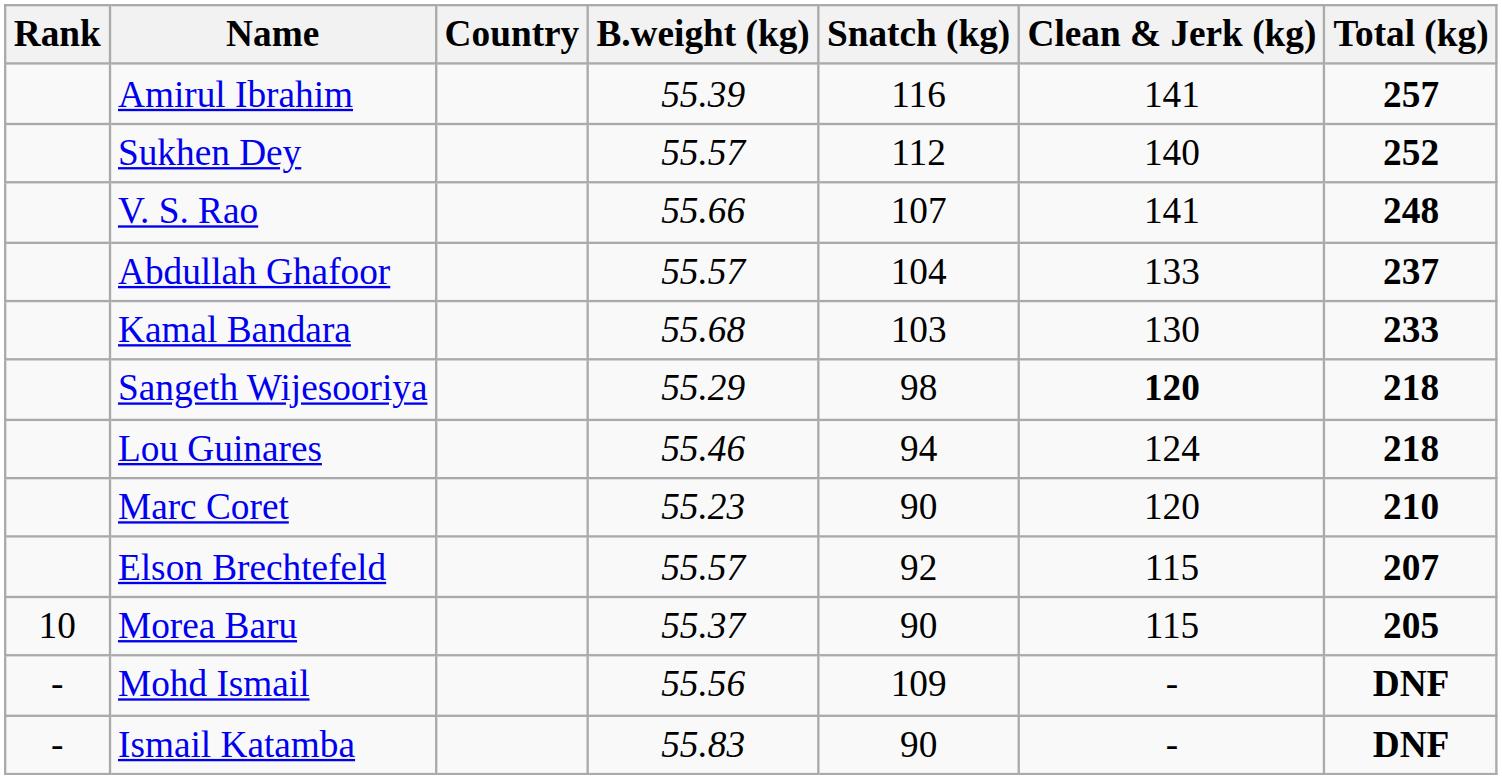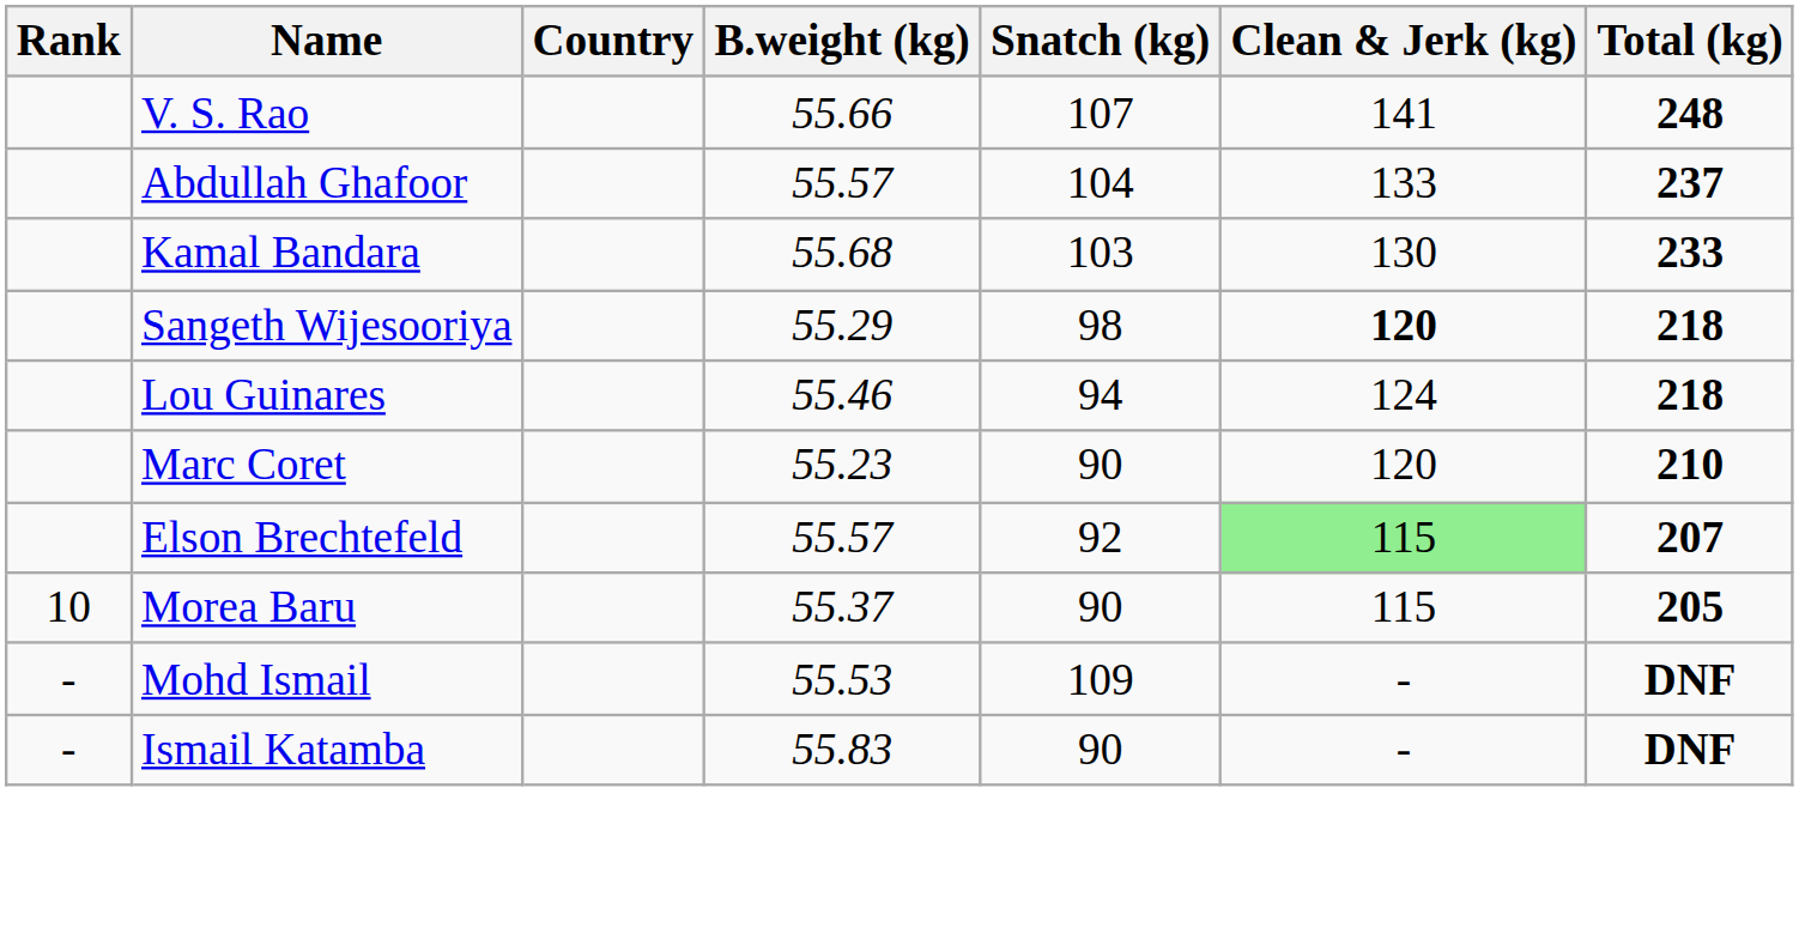- row: Amirul Ibrahim | 55.39 | 116 | 141 | 257
- row: Sukhen Dey | 55.57 | 112 | 140 | 252
Elson Brechtefeld | Clean & Jerk (kg): no background -> lightgreen background
Mohd Ismail | B.weight (kg): 55.56 -> 55.53
